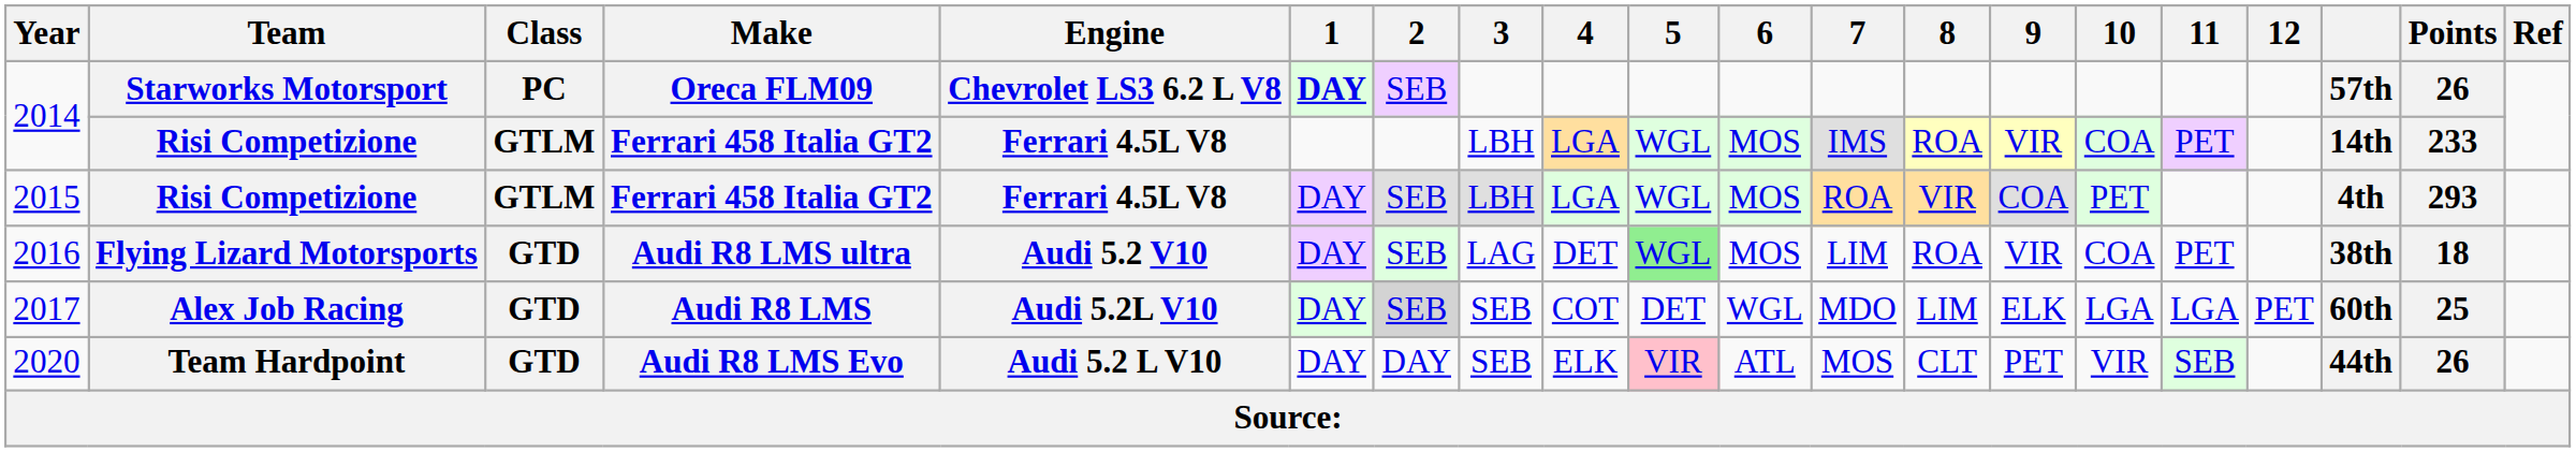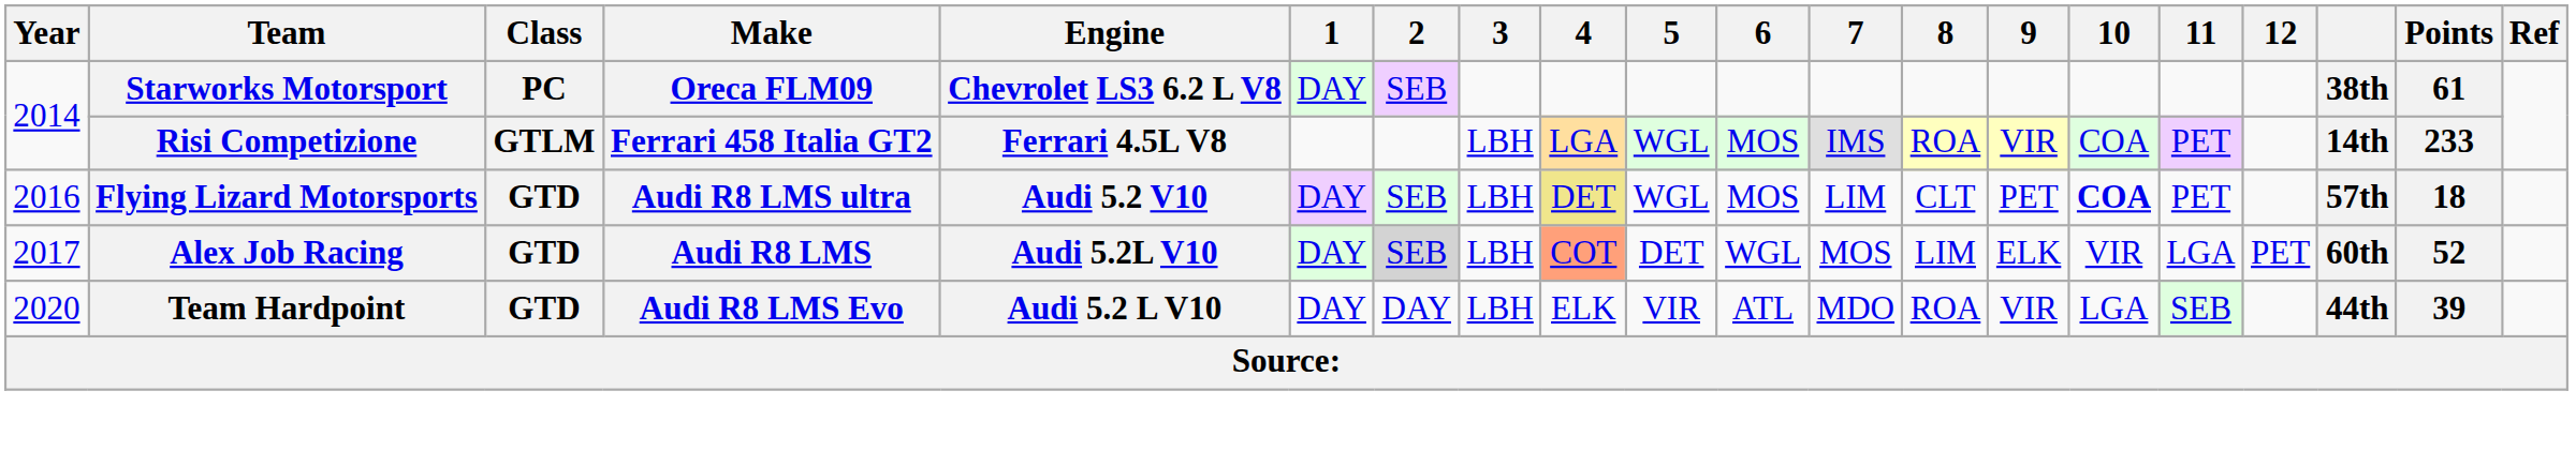2014 / Starworks Motorsport | 1: bold -> normal
2014 / Starworks Motorsport | column 18: 57th -> 38th
2014 / Starworks Motorsport | Points: 26 -> 61
- row: 2015 | Risi Competizione | GTLM | Ferrari 458 Italia GT2 | Ferrari 4.5L V8 | DAY | SEB | LBH | LGA | WGL | MOS | ROA | VIR | COA | PET | 4th | 293
2016 | 3: LAG -> LBH
2016 | 4: no background -> khaki background
2016 | 5: lightgreen background -> no background
2016 | 8: ROA -> CLT
2016 | 9: VIR -> PET
2016 | 10: normal -> bold
2016 | column 18: 38th -> 57th
2017 | 3: SEB -> LBH
2017 | 4: no background -> lightsalmon background
2017 | 7: MDO -> MOS
2017 | 10: LGA -> VIR
2017 | Points: 25 -> 52
2020 | 3: SEB -> LBH
2020 | 5: pink background -> no background
2020 | 7: MOS -> MDO
2020 | 8: CLT -> ROA
2020 | 9: PET -> VIR
2020 | 10: VIR -> LGA
2020 | Points: 26 -> 39
